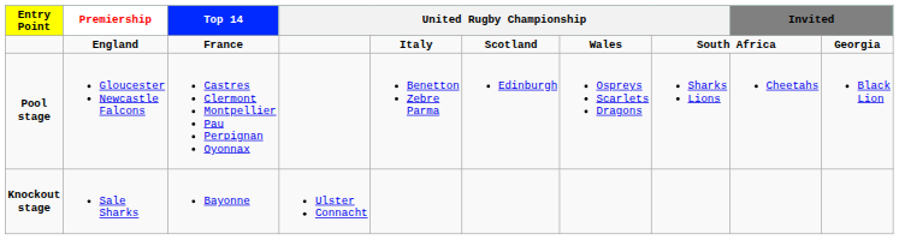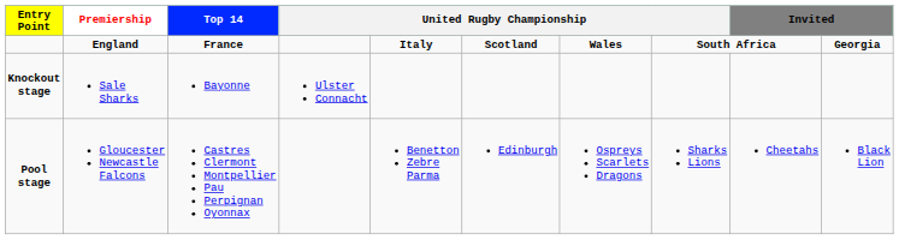rows swapped: Pool stage <-> Knockout stage
